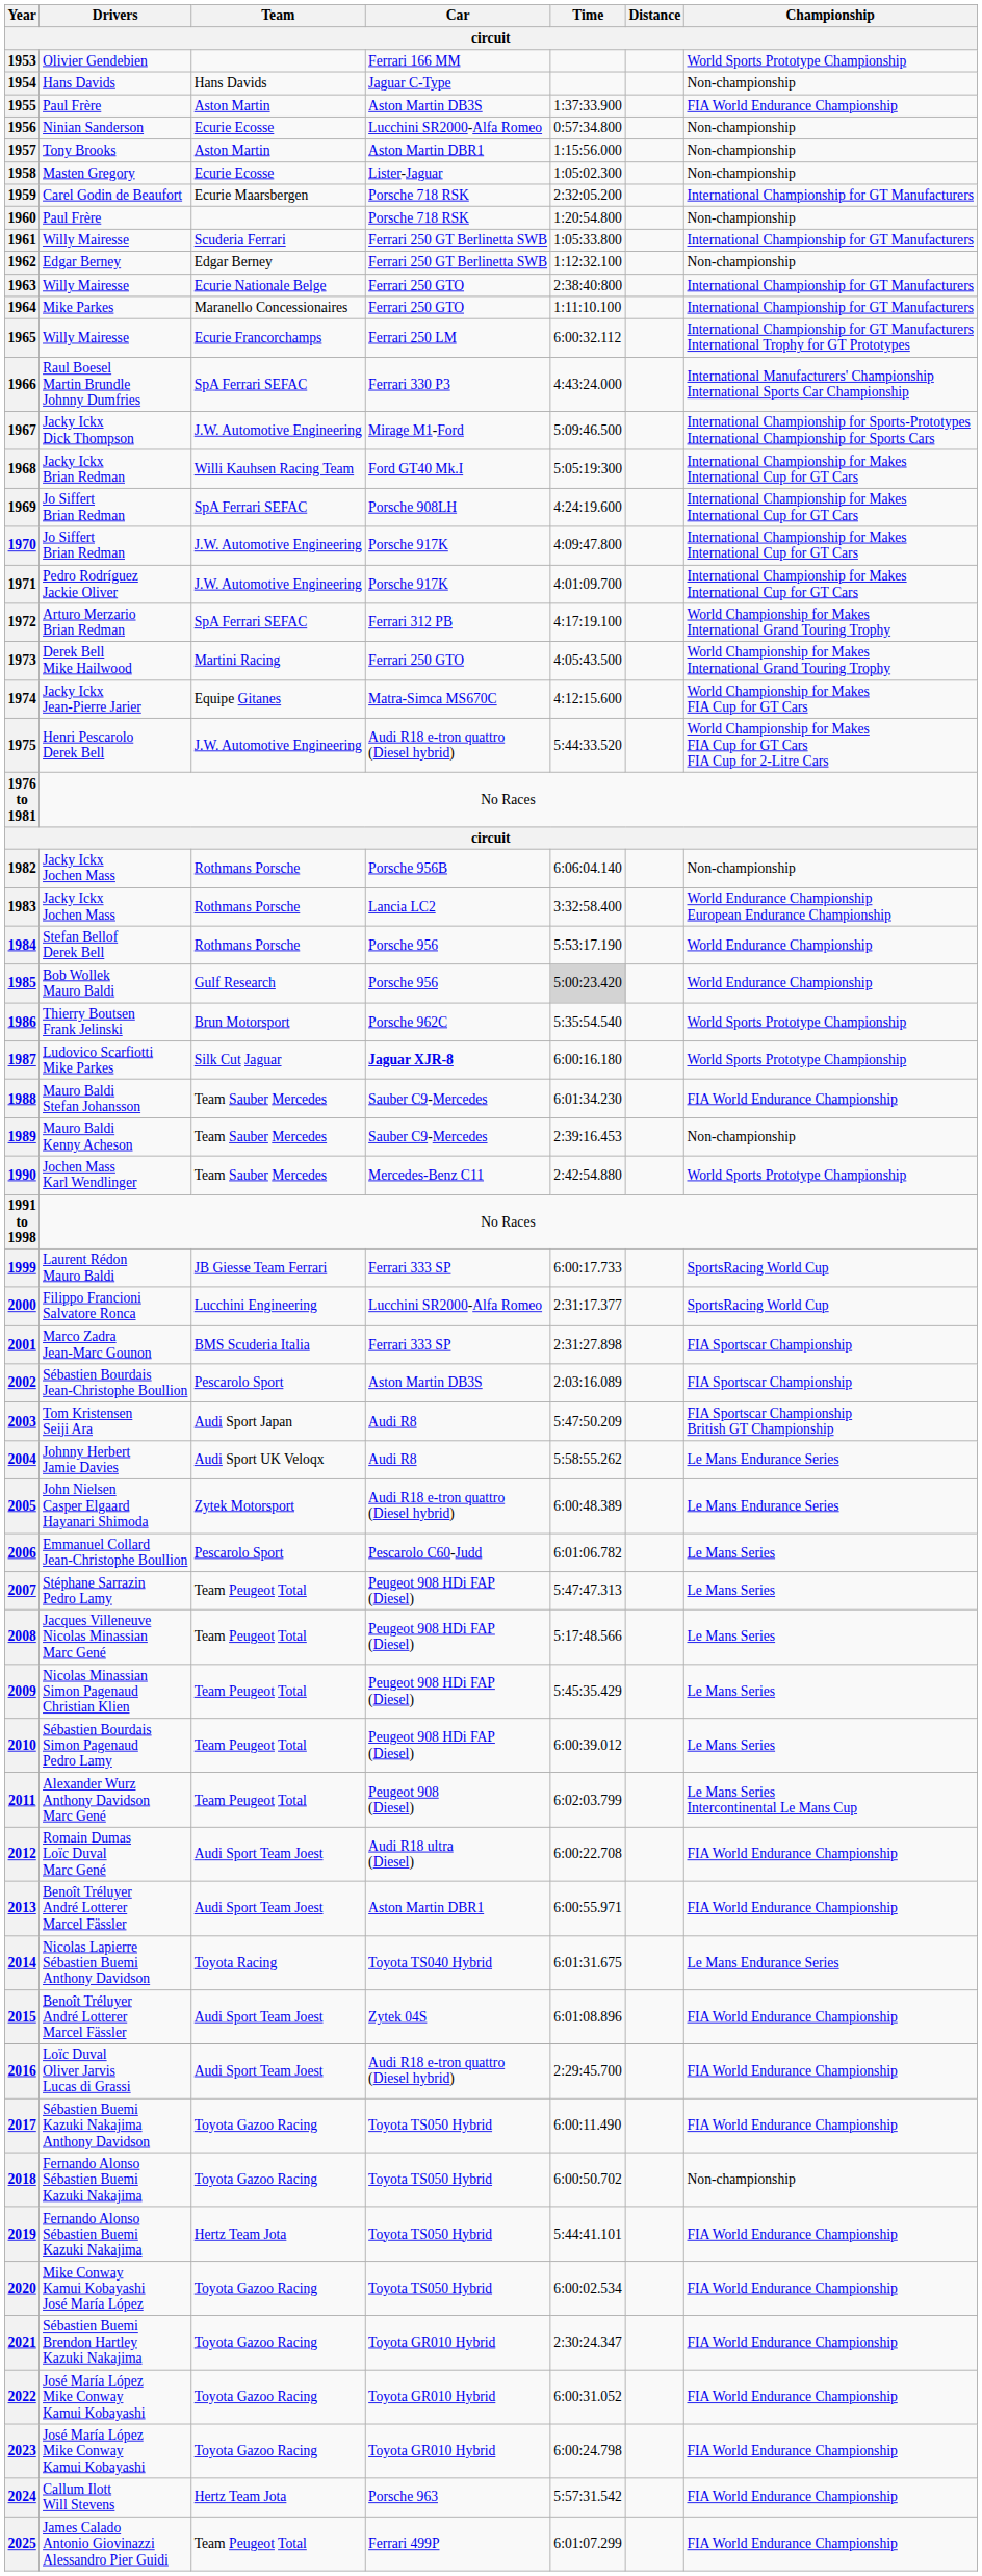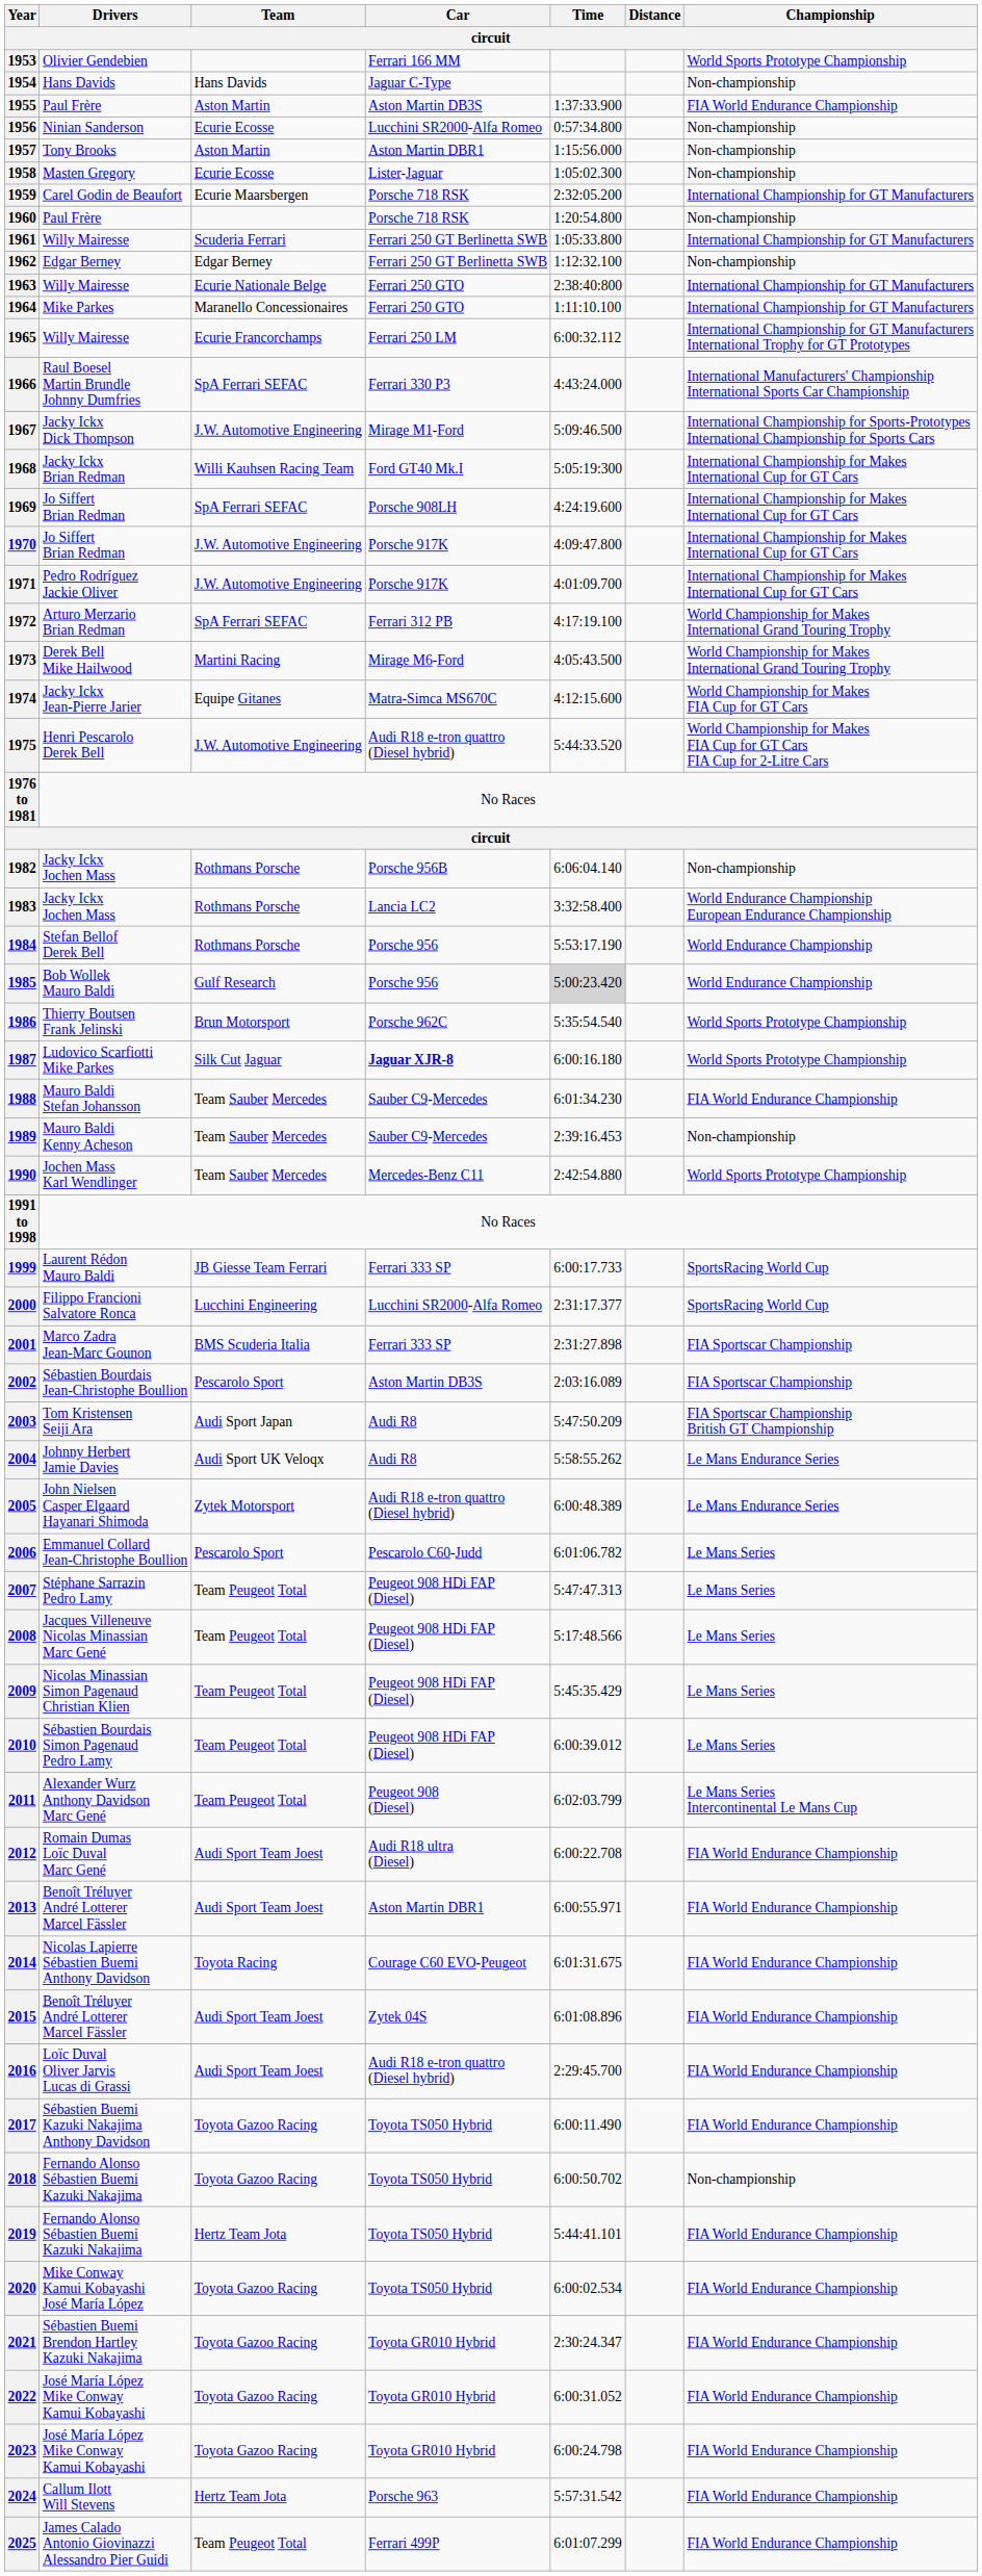1973 | Car: Ferrari 250 GTO -> Mirage M6-Ford
2014 | Car: Toyota TS040 Hybrid -> Courage C60 EVO-Peugeot
2014 | Championship: Le Mans Endurance Series -> FIA World Endurance Championship
